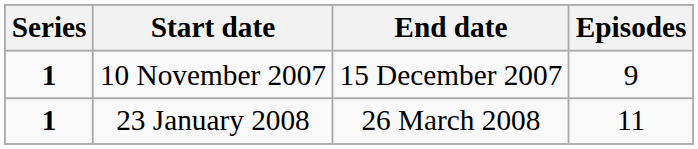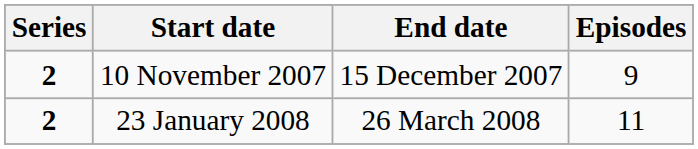10 November 2007 | Series: 1 -> 2
23 January 2008 | Series: 1 -> 2
